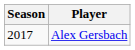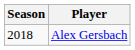Alex Gersbach | Season: 2017 -> 2018
